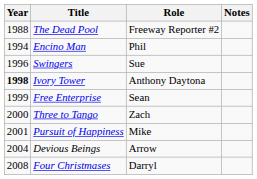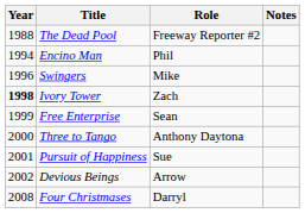Swingers | Role: Sue -> Mike
Ivory Tower | Role: Anthony Daytona -> Zach
Three to Tango | Role: Zach -> Anthony Daytona
Pursuit of Happiness | Role: Mike -> Sue
Devious Beings | Year: 2004 -> 2002
